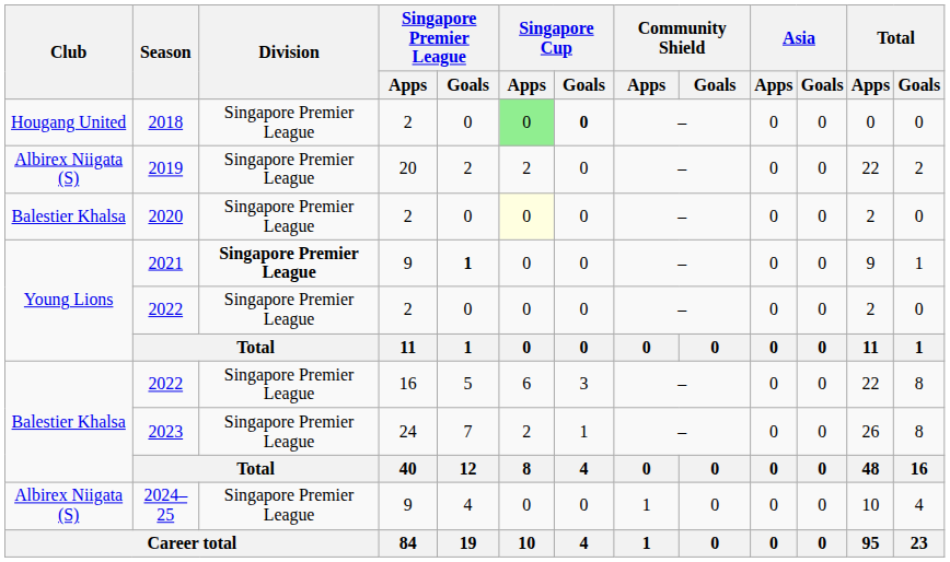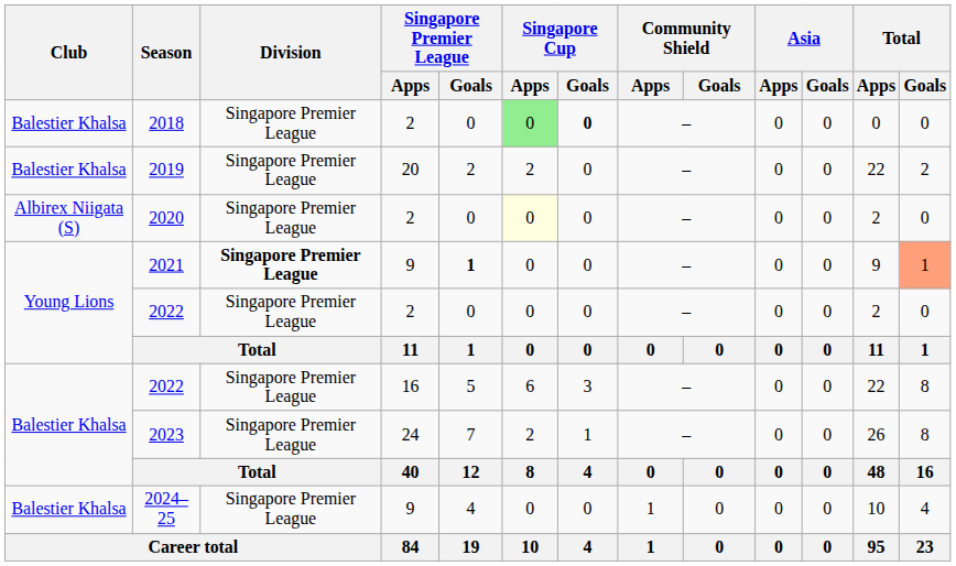2018 | Club: Hougang United -> Balestier Khalsa
2019 | Club: Albirex Niigata (S) -> Balestier Khalsa
2020 | Club: Balestier Khalsa -> Albirex Niigata (S)
2021 | Total / Goals: no background -> lightsalmon background
2024–25 | Club: Albirex Niigata (S) -> Balestier Khalsa
